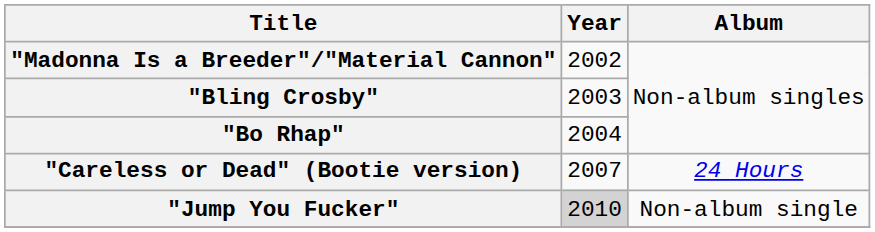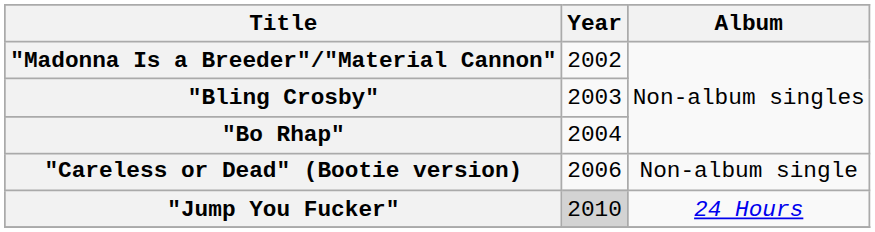"Careless or Dead" (Bootie version) | Year: 2007 -> 2006
"Careless or Dead" (Bootie version) | Album: 24 Hours -> Non-album single
"Jump You Fucker" | Album: Non-album single -> 24 Hours
